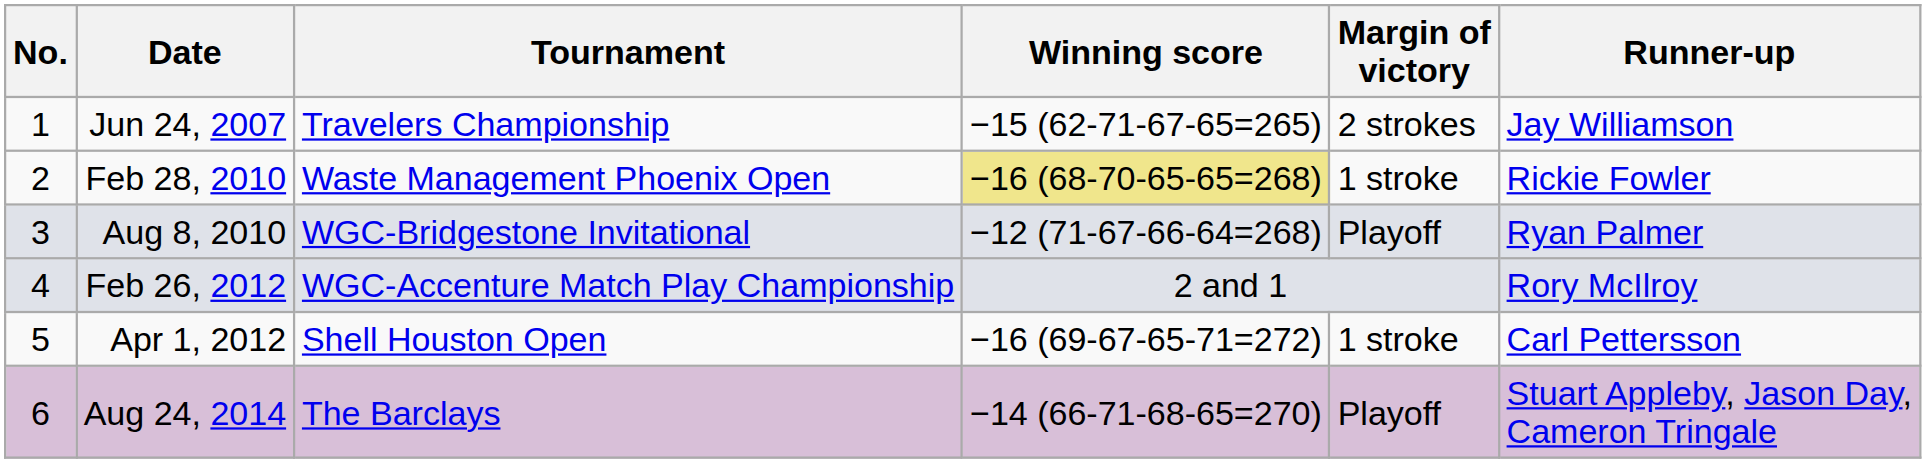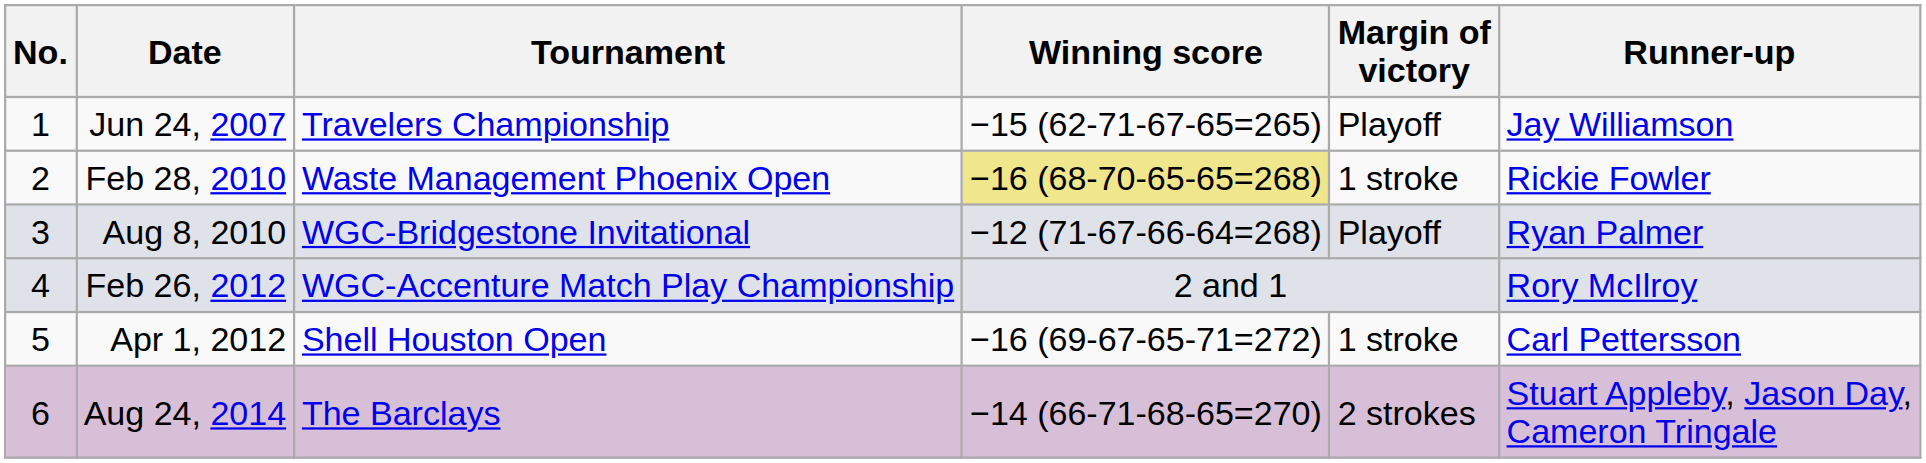Jun 24, 2007 | Margin of victory: 2 strokes -> Playoff
Aug 24, 2014 | Margin of victory: Playoff -> 2 strokes
